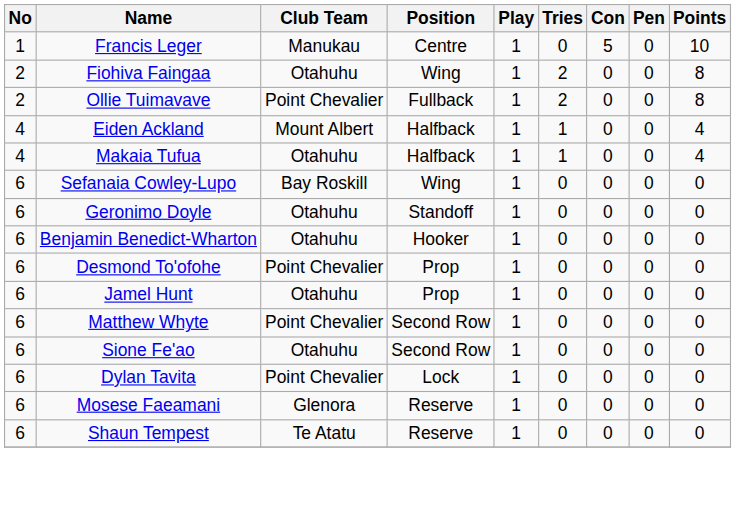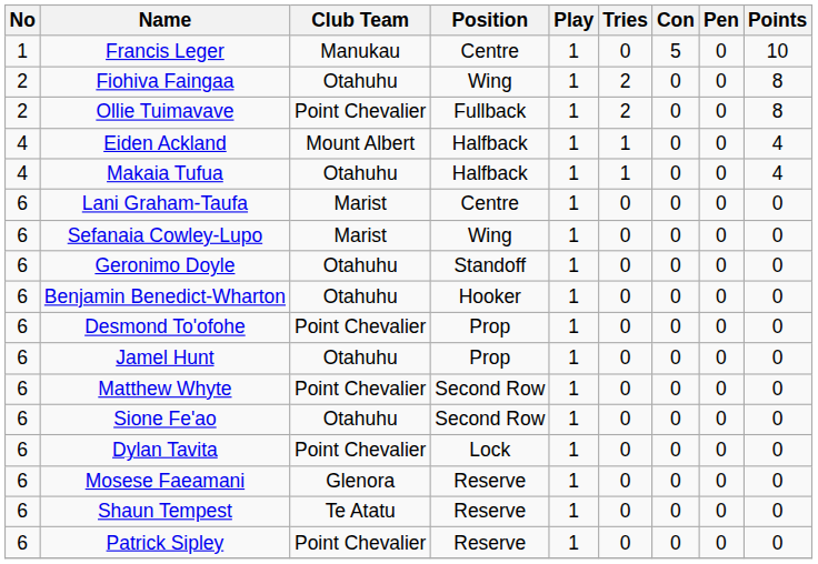+ row: 6 | Lani Graham-Taufa | Marist | Centre | 1 | 0 | 0 | 0 | 0
Sefanaia Cowley-Lupo | Club Team: Bay Roskill -> Marist
+ row: 6 | Patrick Sipley | Point Chevalier | Reserve | 1 | 0 | 0 | 0 | 0
